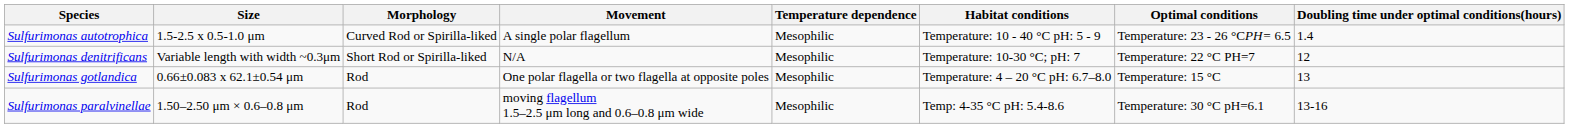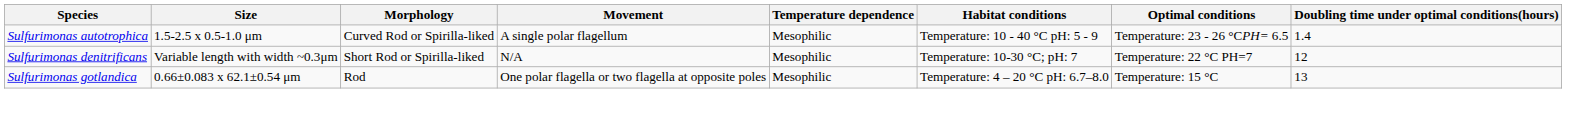- row: Sulfurimonas paralvinellae | 1.50–2.50 μm × 0.6–0.8 μm | Rod | moving flagellum 1.5–2.5 μm long and 0.6–0.8 μm wide | Mesophilic | Temp: 4-35 °C pH: 5.4-8.6 | Temperature: 30 °C pH=6.1 | 13-16
